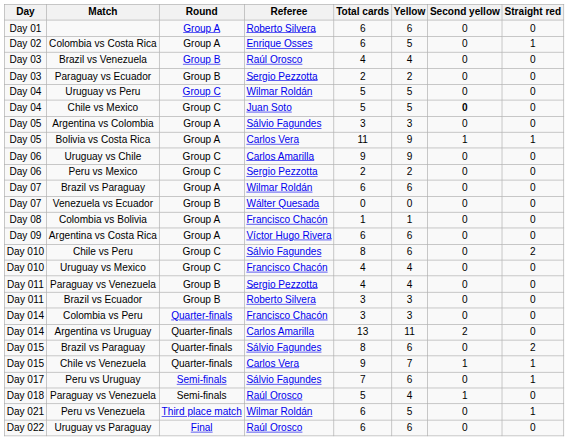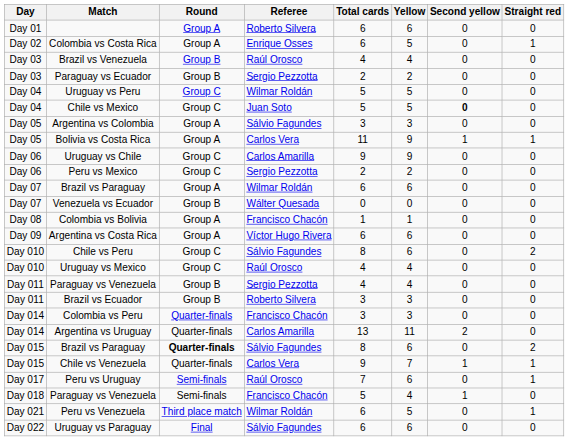Uruguay vs Mexico | Referee: Francisco Chacón -> Raúl Orosco
Day 015 / Brazil vs Paraguay | Round: normal -> bold
Peru vs Uruguay | Referee: Sálvio Fagundes -> Raúl Orosco
Day 018 / Paraguay vs Venezuela | Referee: Raúl Orosco -> Francisco Chacón
Uruguay vs Paraguay | Referee: Raúl Orosco -> Sálvio Fagundes
